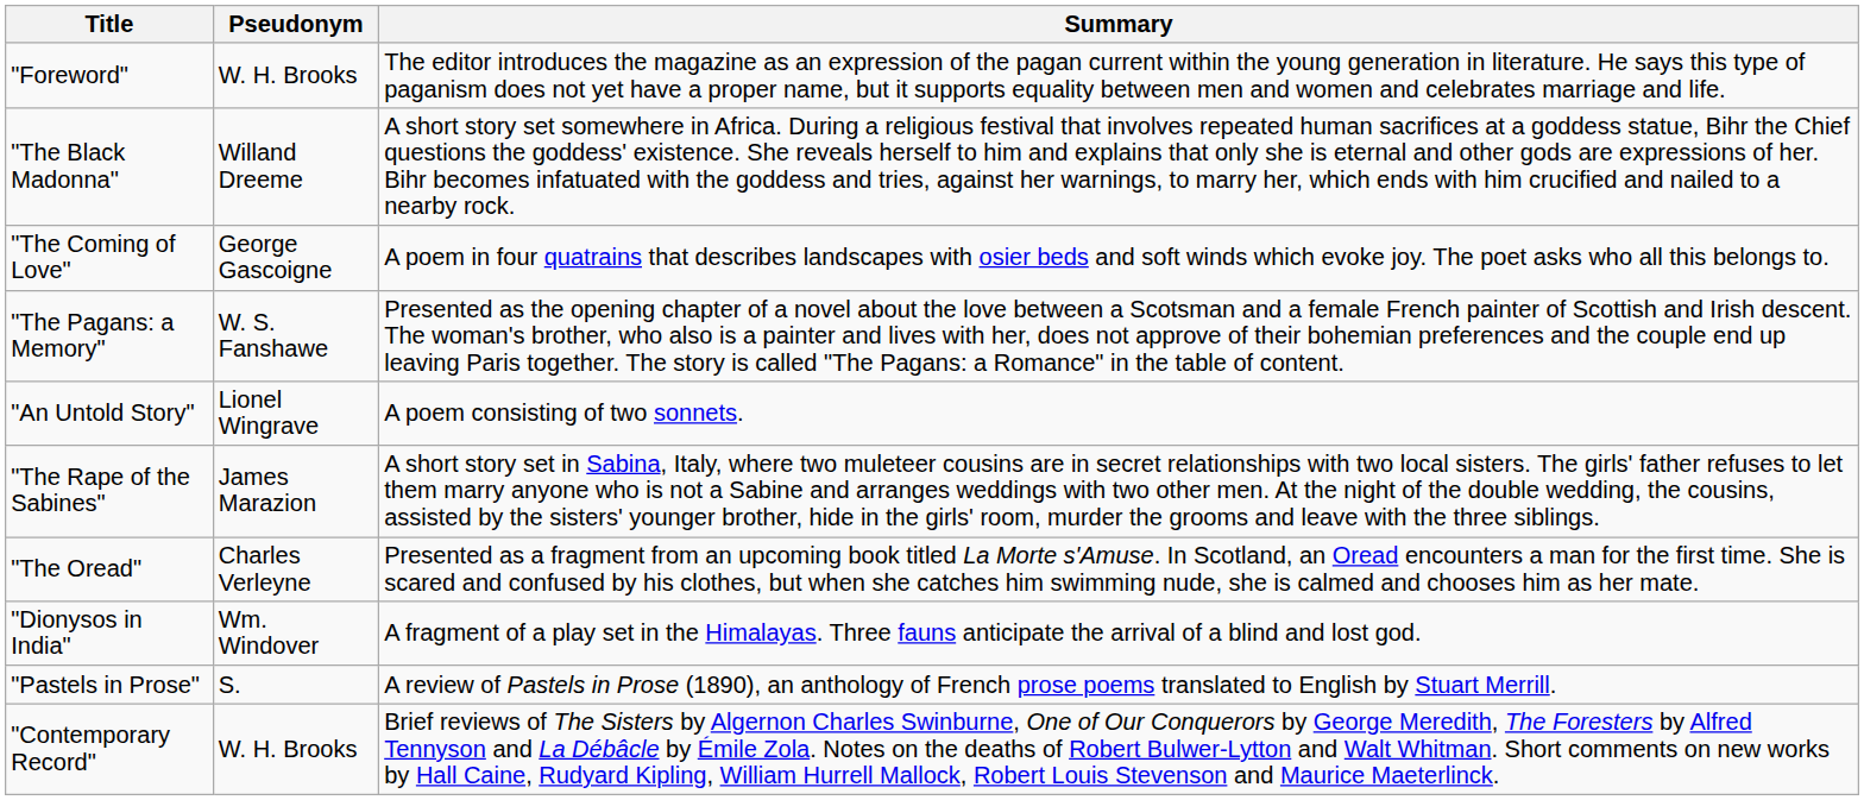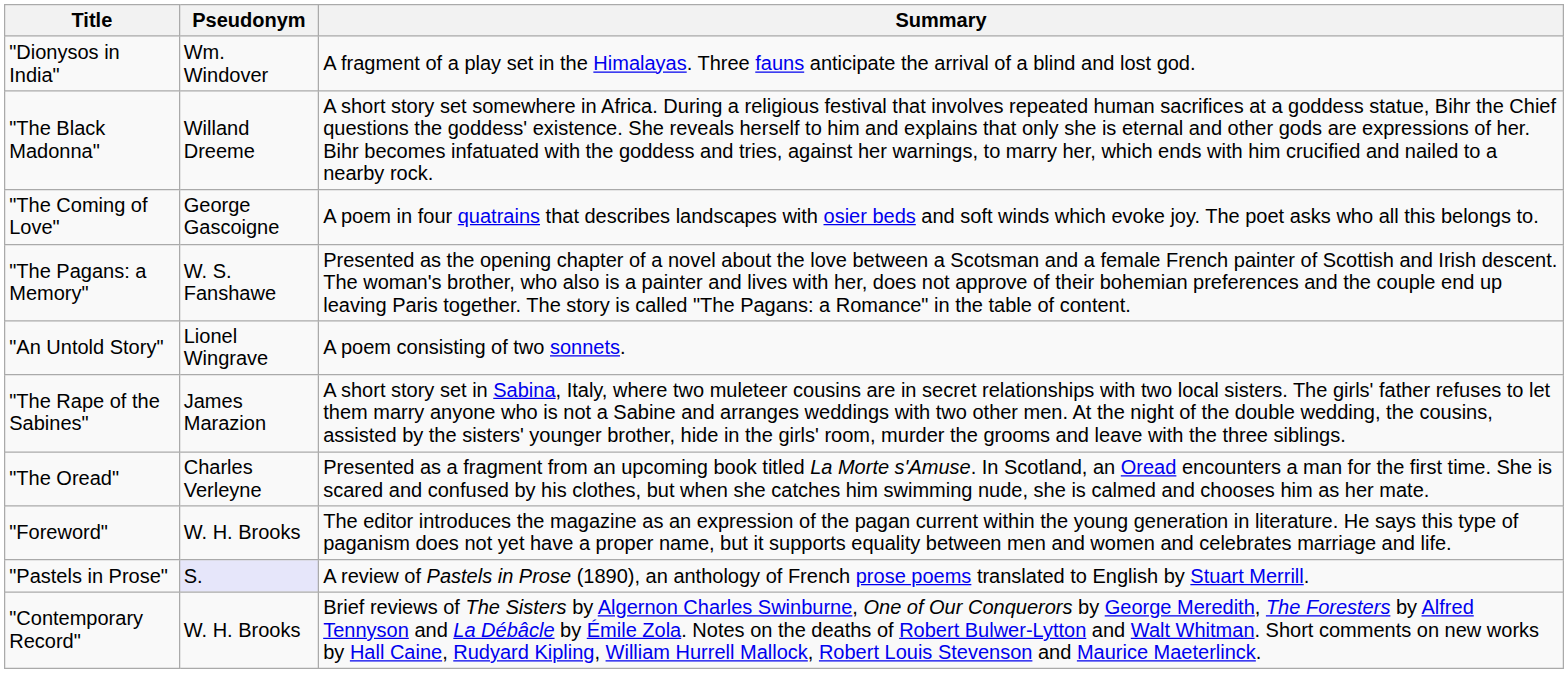rows swapped: "Foreword" <-> "Dionysos in India"
"Pastels in Prose" | Pseudonym: no background -> lavender background
